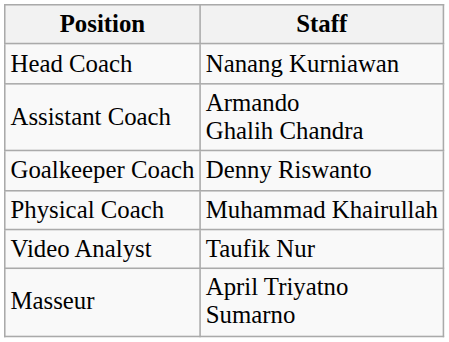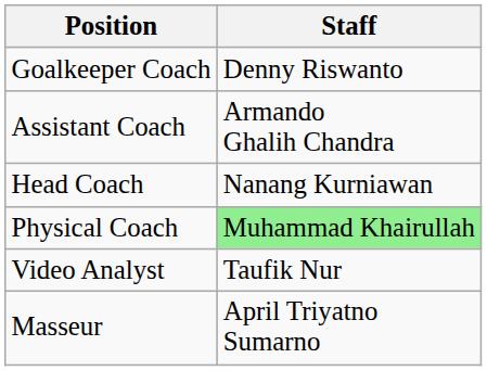rows swapped: Head Coach <-> Goalkeeper Coach
Physical Coach | Staff: no background -> lightgreen background
